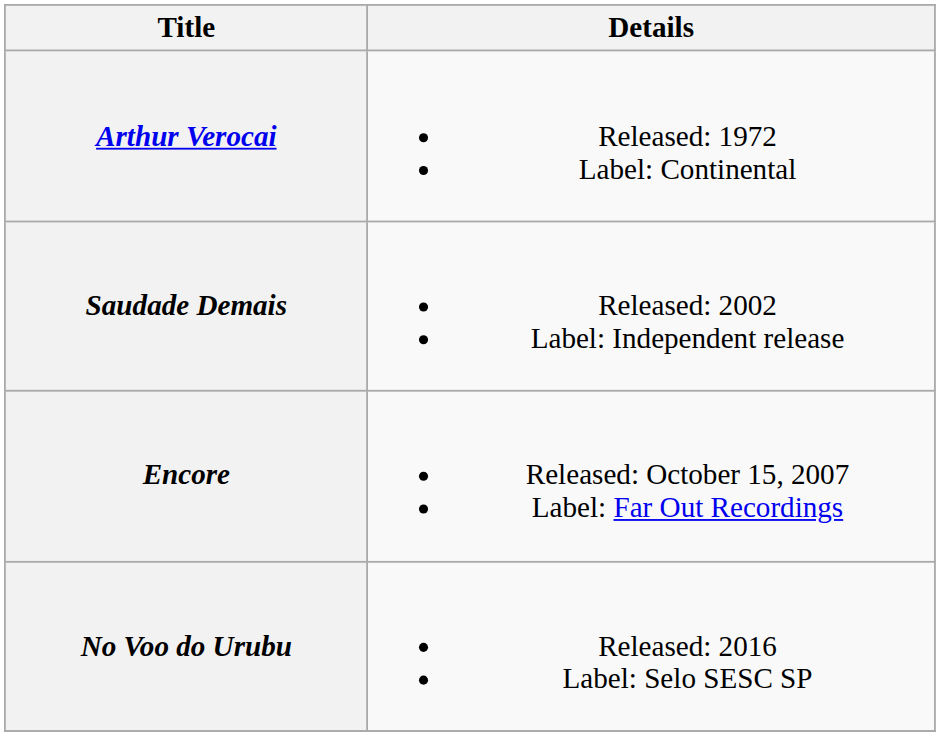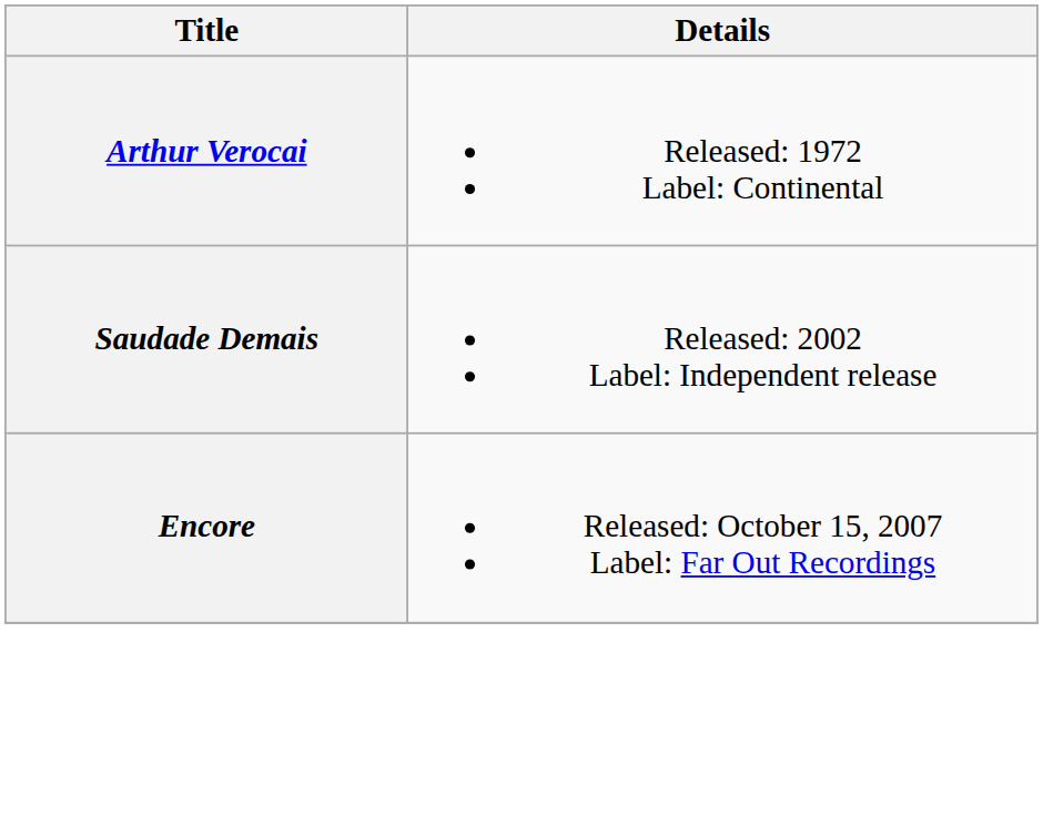- row: No Voo do Urubu | Released: 2016 Label: Selo SESC SP
